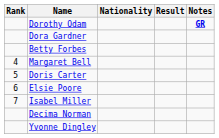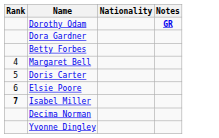- column: Result
Isabel Miller | Rank: normal -> bold
